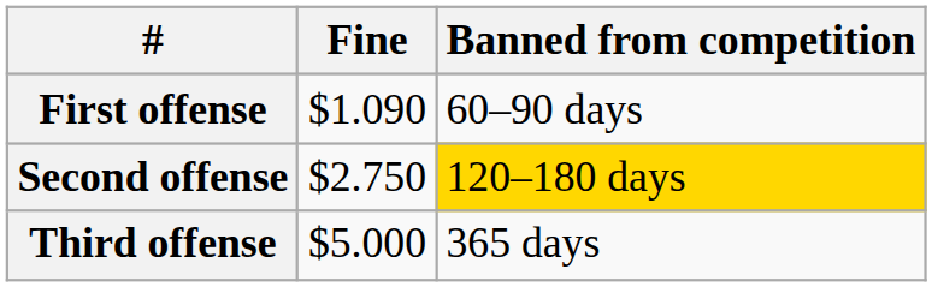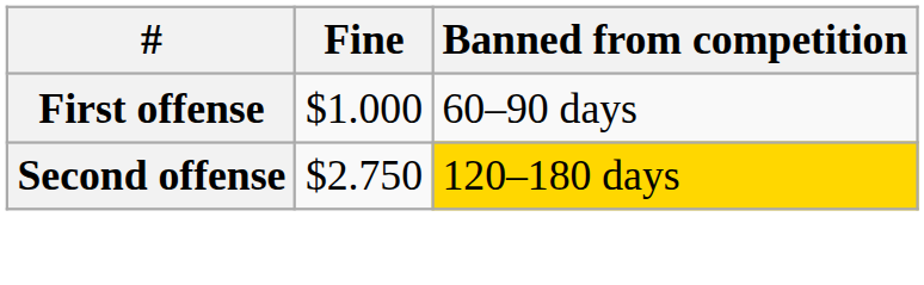First offense | Fine: $1.090 -> $1.000
- row: Third offense | $5.000 | 365 days
